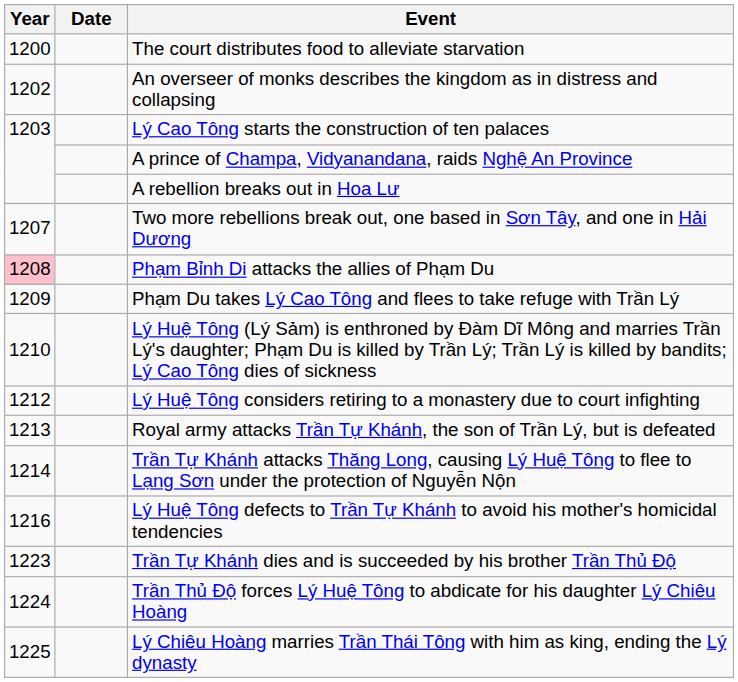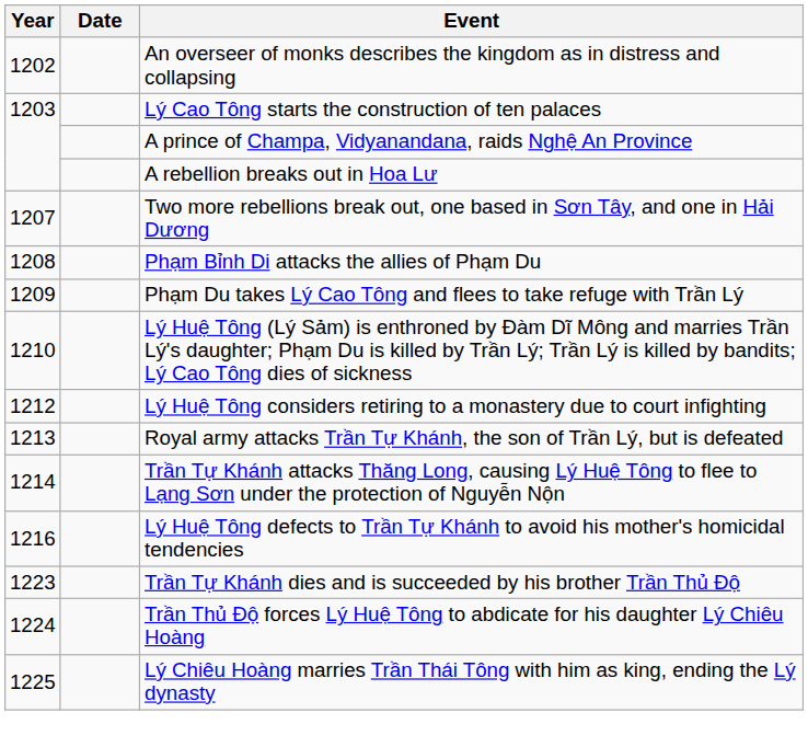- row: 1200 | The court distributes food to alleviate starvation
Phạm Bỉnh Di attacks the allies of Phạm Du | Year: pink background -> no background
